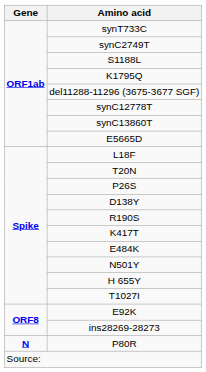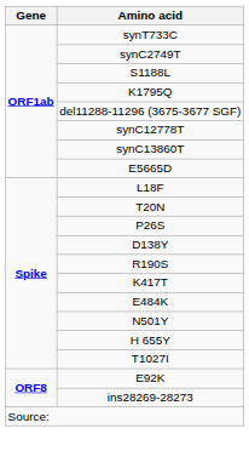- row: N | P80R
